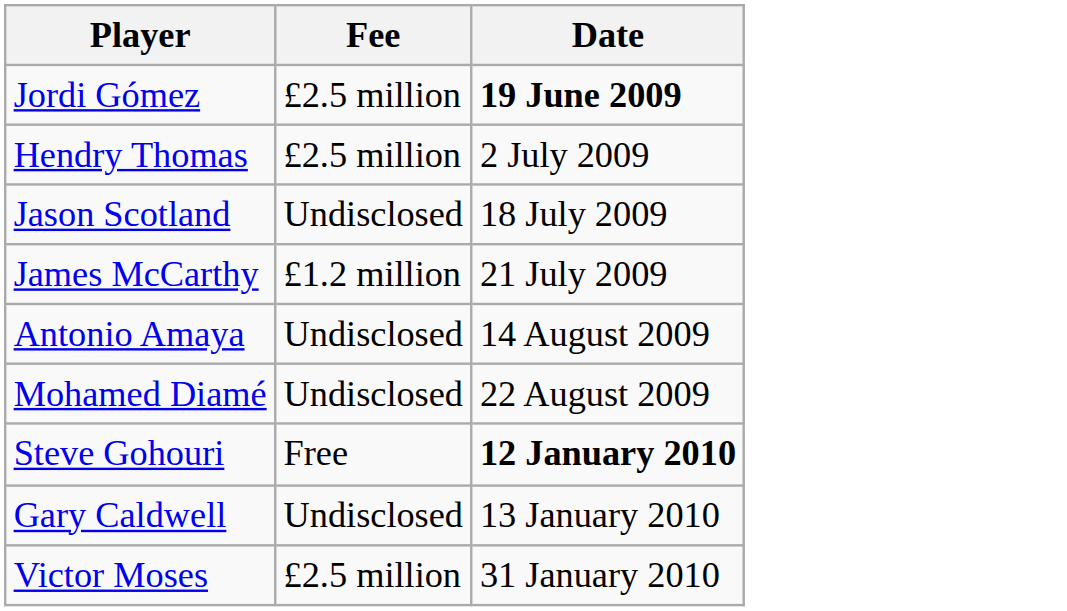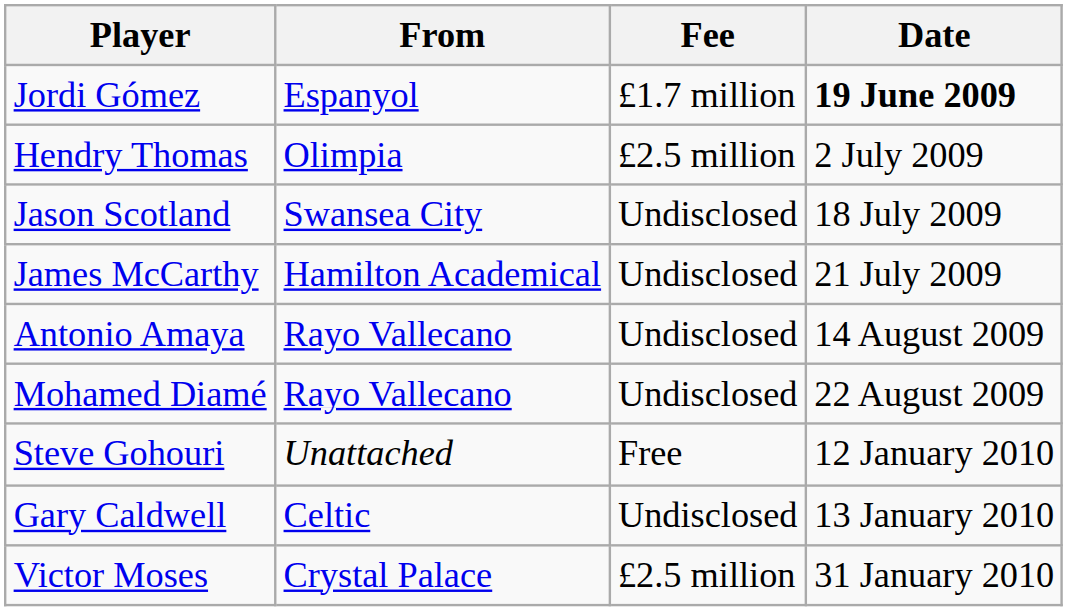+ column: From | Espanyol | Olimpia | Swansea City | Hamilton Academical | Rayo Vallecano | Rayo Vallecano | Unattached | Celtic | Crystal Palace
Jordi Gómez | Fee: £2.5 million -> £1.7 million
James McCarthy | Fee: £1.2 million -> Undisclosed
Steve Gohouri | Date: bold -> normal
